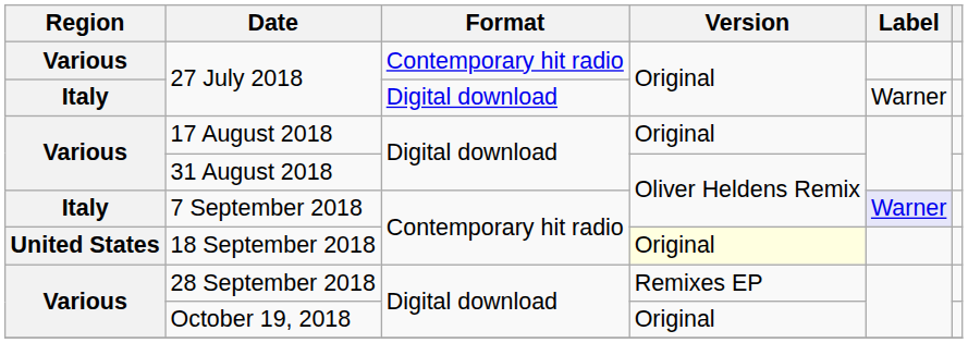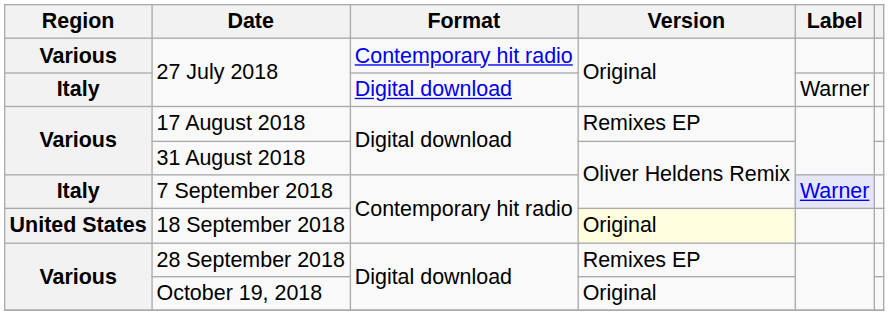17 August 2018 | Version: Original -> Remixes EP
